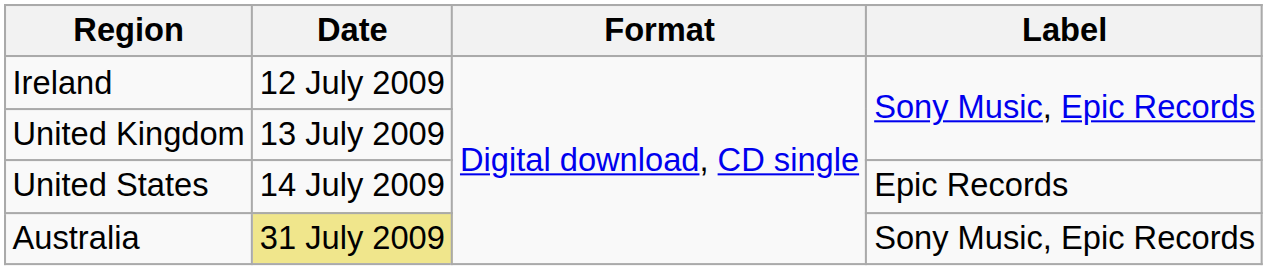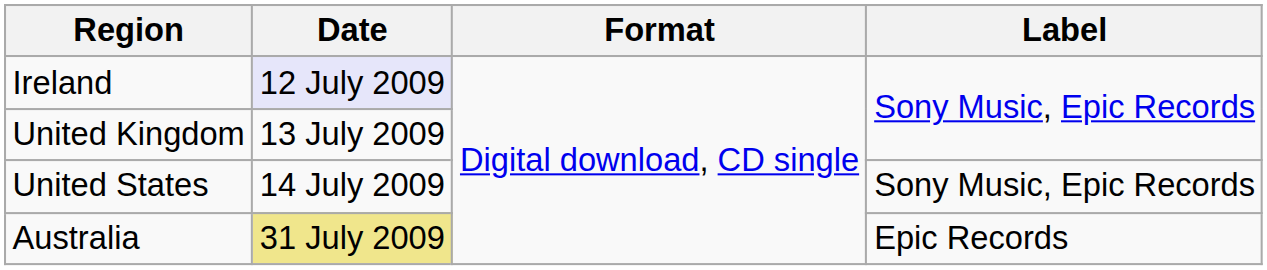Ireland | Date: no background -> lavender background
United States | Label: Epic Records -> Sony Music, Epic Records
Australia | Label: Sony Music, Epic Records -> Epic Records
